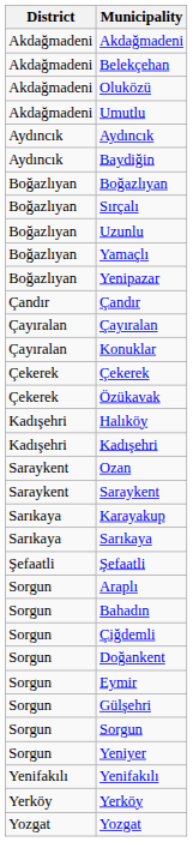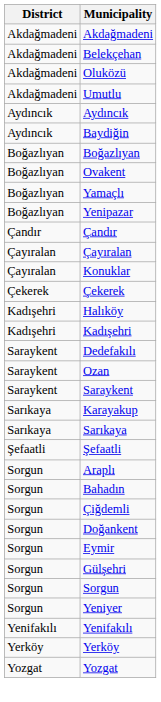+ row: Boğazlıyan | Ovakent
- row: Boğazlıyan | Sırçalı
- row: Boğazlıyan | Uzunlu
- row: Çekerek | Özükavak
+ row: Saraykent | Dedefakılı
